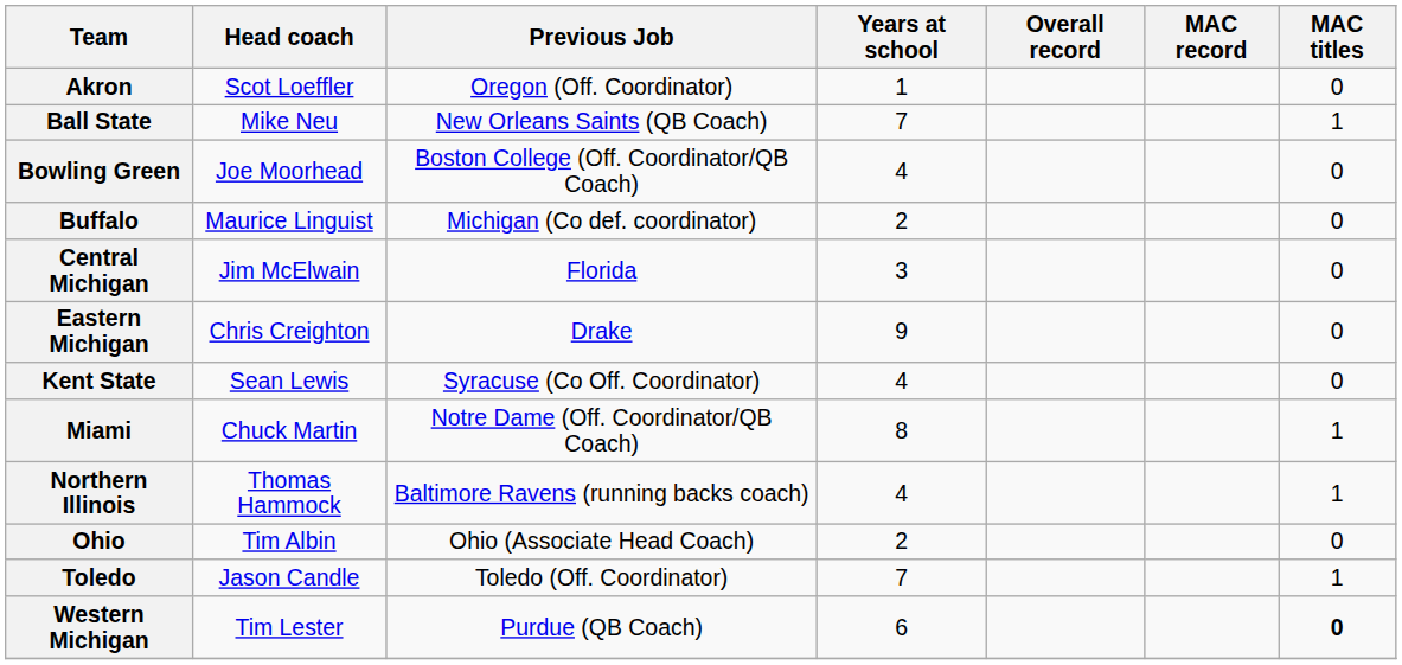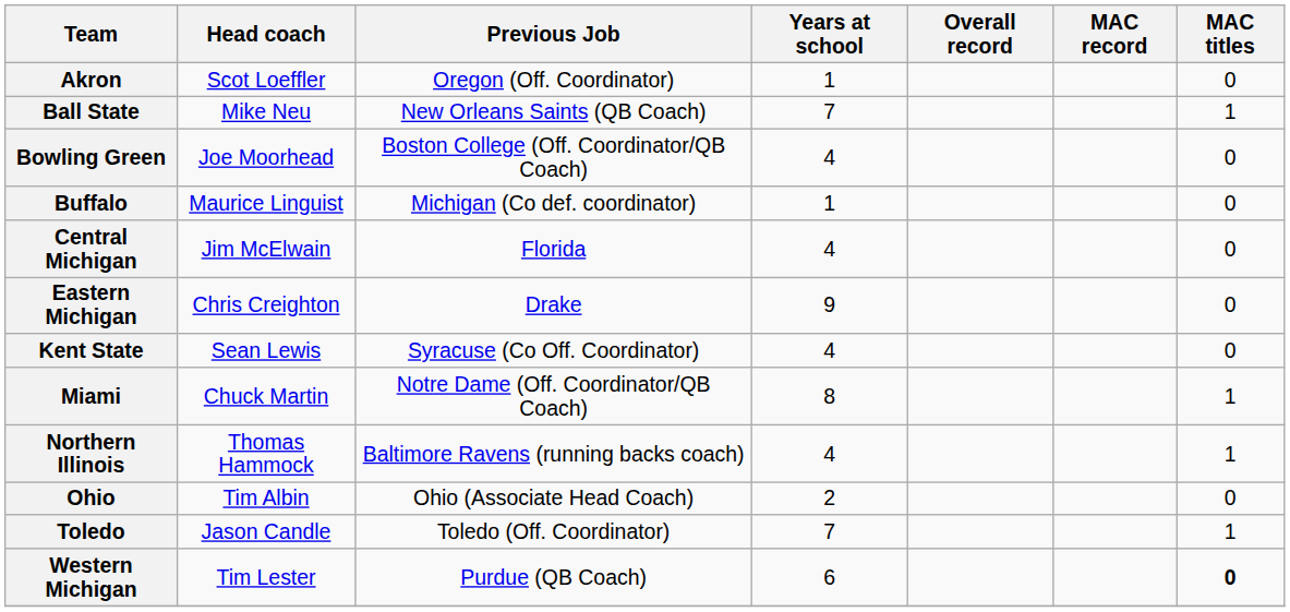Buffalo | Years at school: 2 -> 1
Central Michigan | Years at school: 3 -> 4
